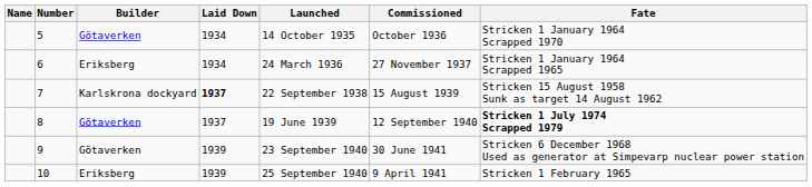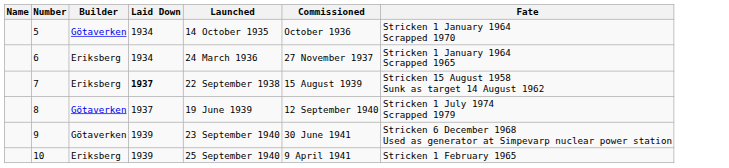7 | Builder: Karlskrona dockyard -> Eriksberg
8 | Fate: bold -> normal
